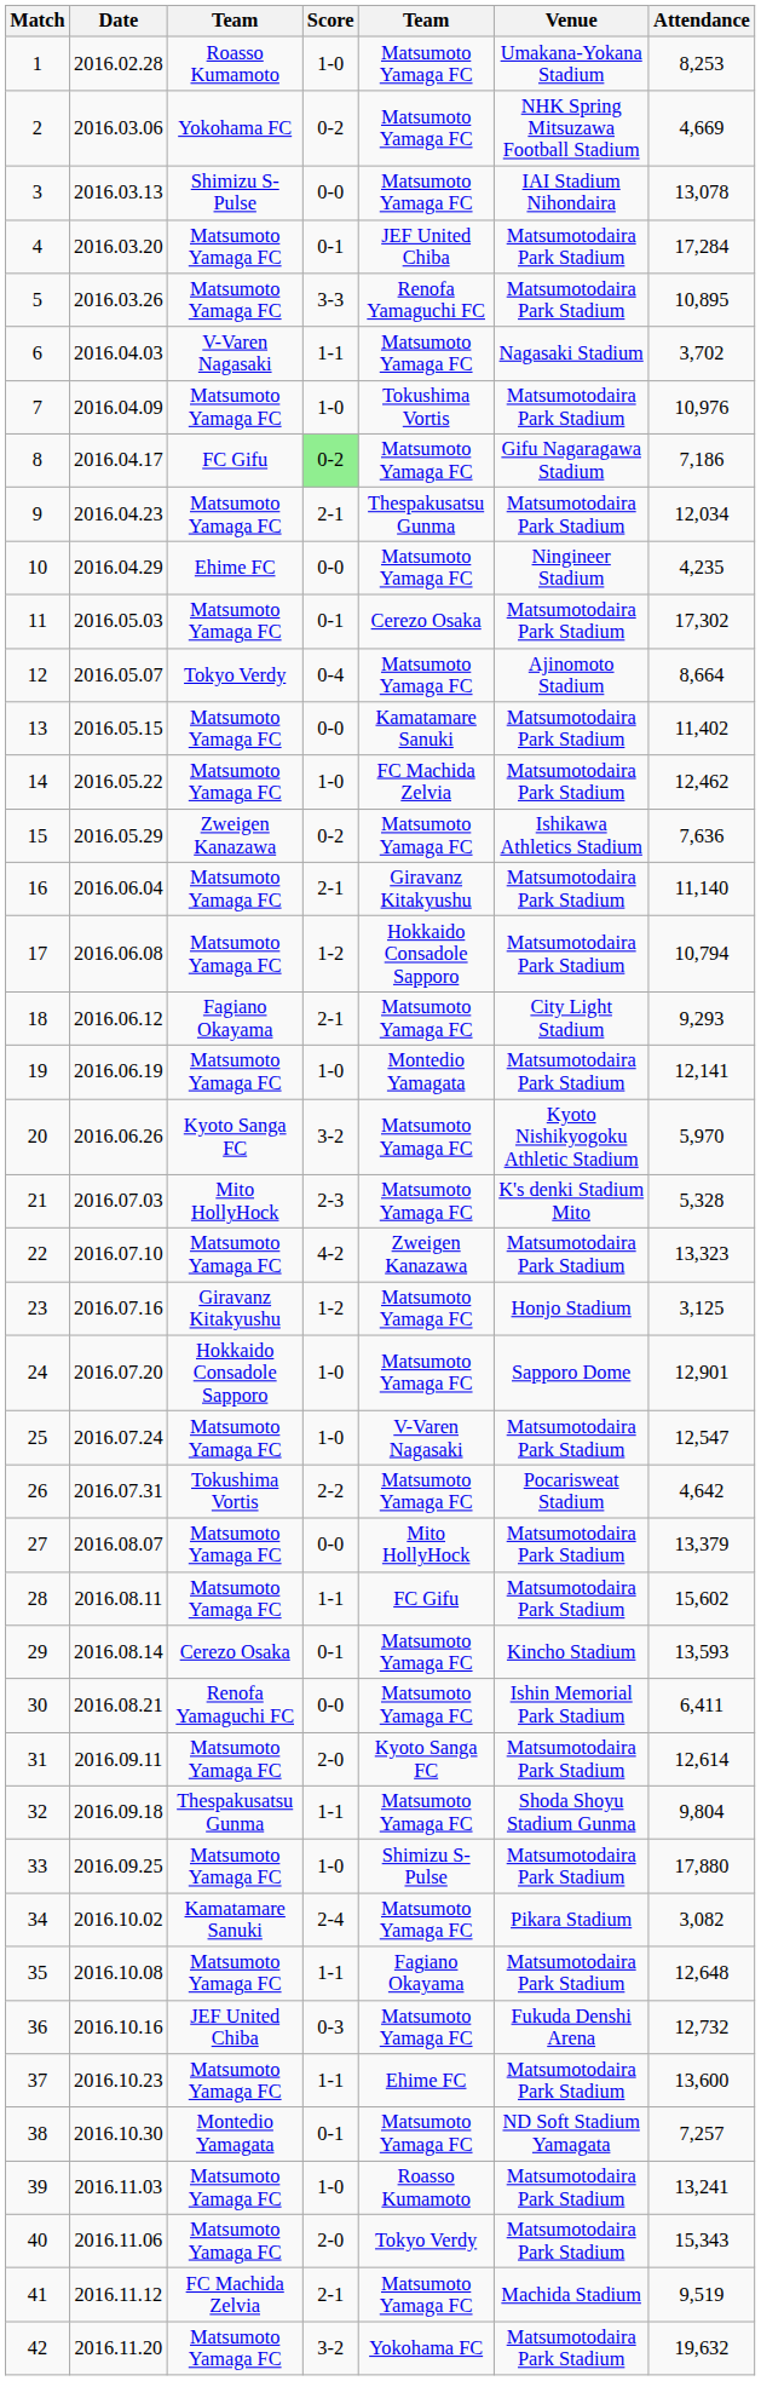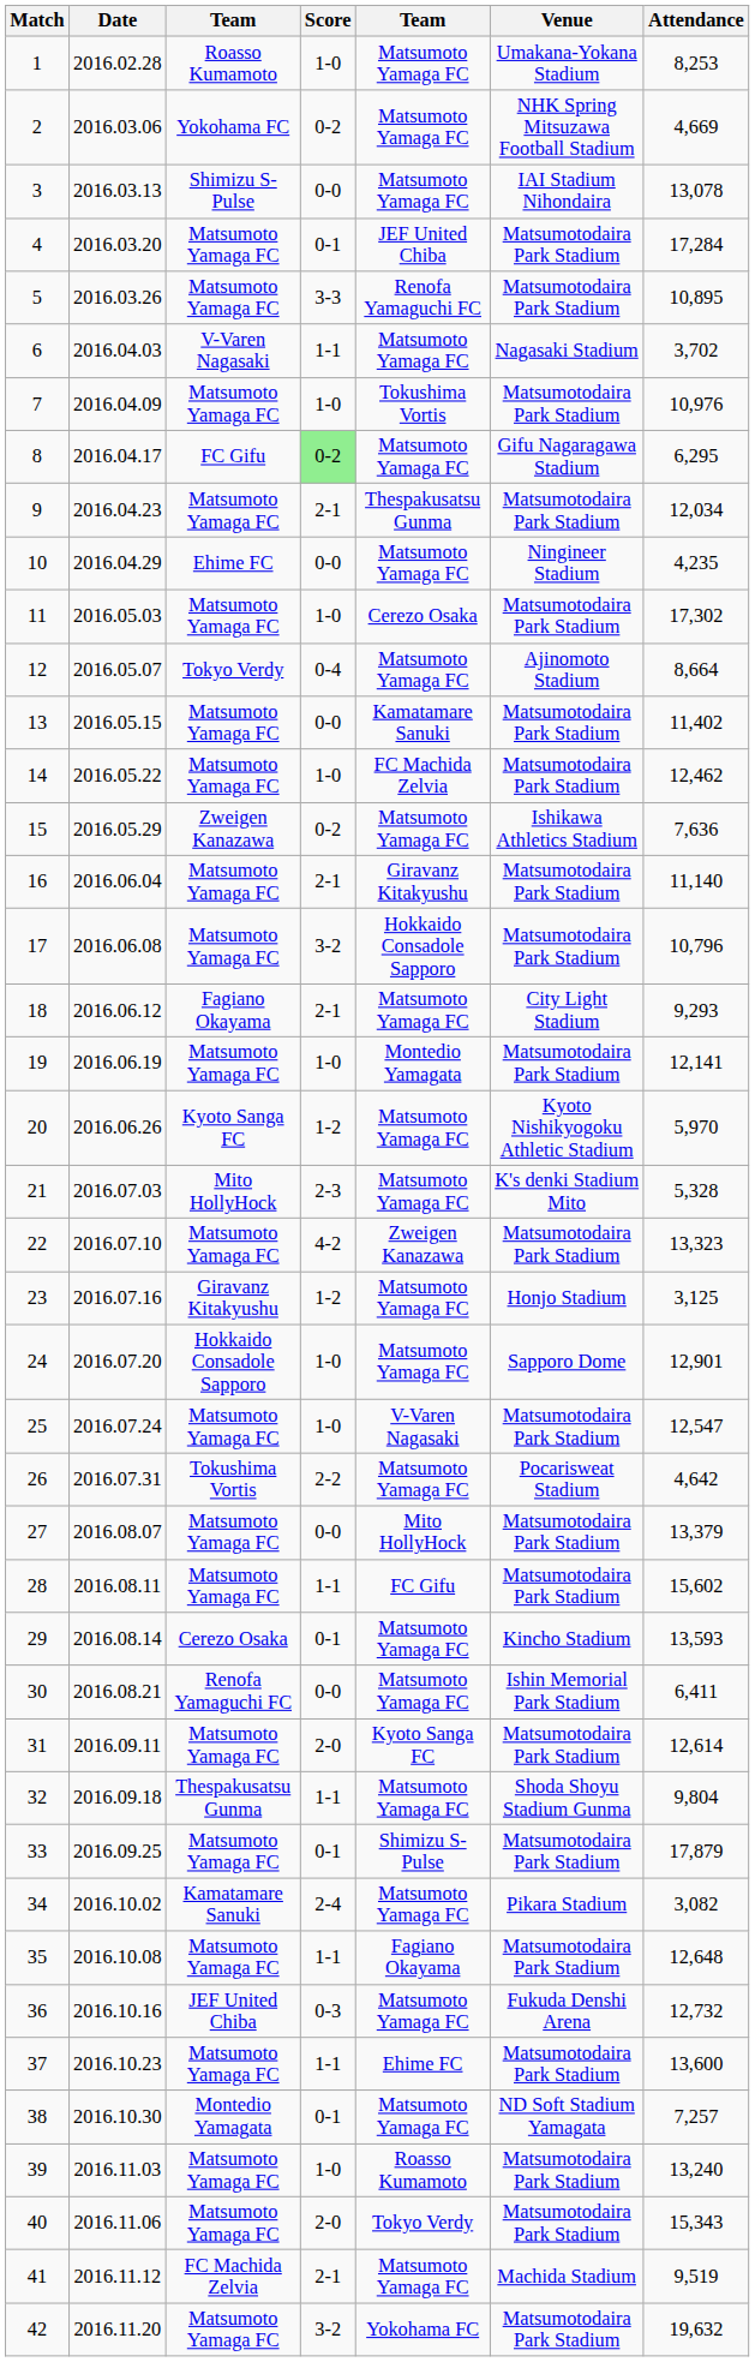8 | Attendance: 7,186 -> 6,295
11 | Score: 0-1 -> 1-0
17 | Score: 1-2 -> 3-2
17 | Attendance: 10,794 -> 10,796
20 | Score: 3-2 -> 1-2
33 | Score: 1-0 -> 0-1
33 | Attendance: 17,880 -> 17,879
39 | Attendance: 13,241 -> 13,240
